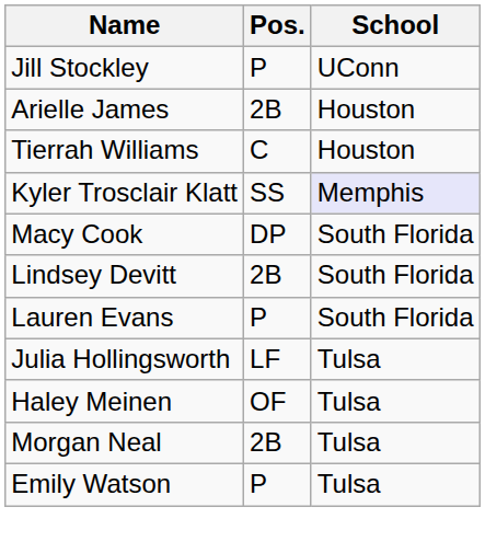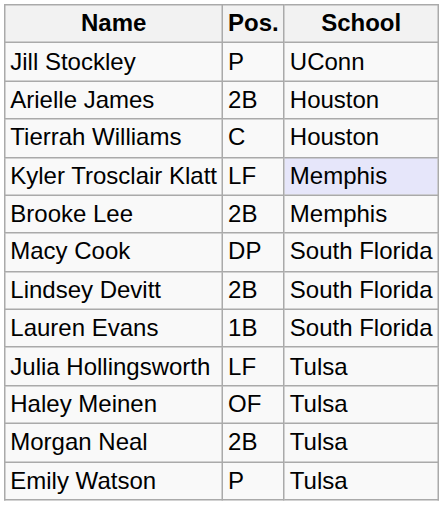Kyler Trosclair Klatt | Pos.: SS -> LF
+ row: Brooke Lee | 2B | Memphis
Lauren Evans | Pos.: P -> 1B
